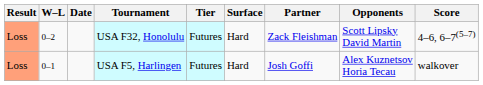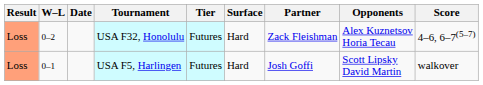USA F32, Honolulu | Opponents: Scott Lipsky David Martin -> Alex Kuznetsov Horia Tecau
USA F5, Harlingen | Opponents: Alex Kuznetsov Horia Tecau -> Scott Lipsky David Martin
